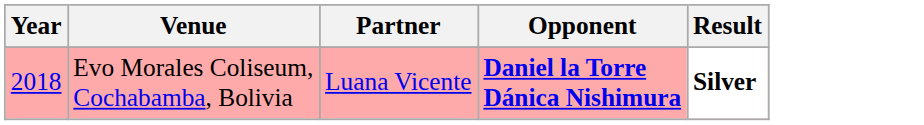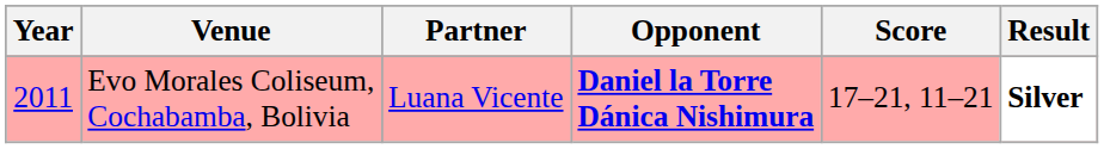+ column: Score | 17–21, 11–21
Evo Morales Coliseum, Cochabamba, Bolivia | Year: 2018 -> 2011
